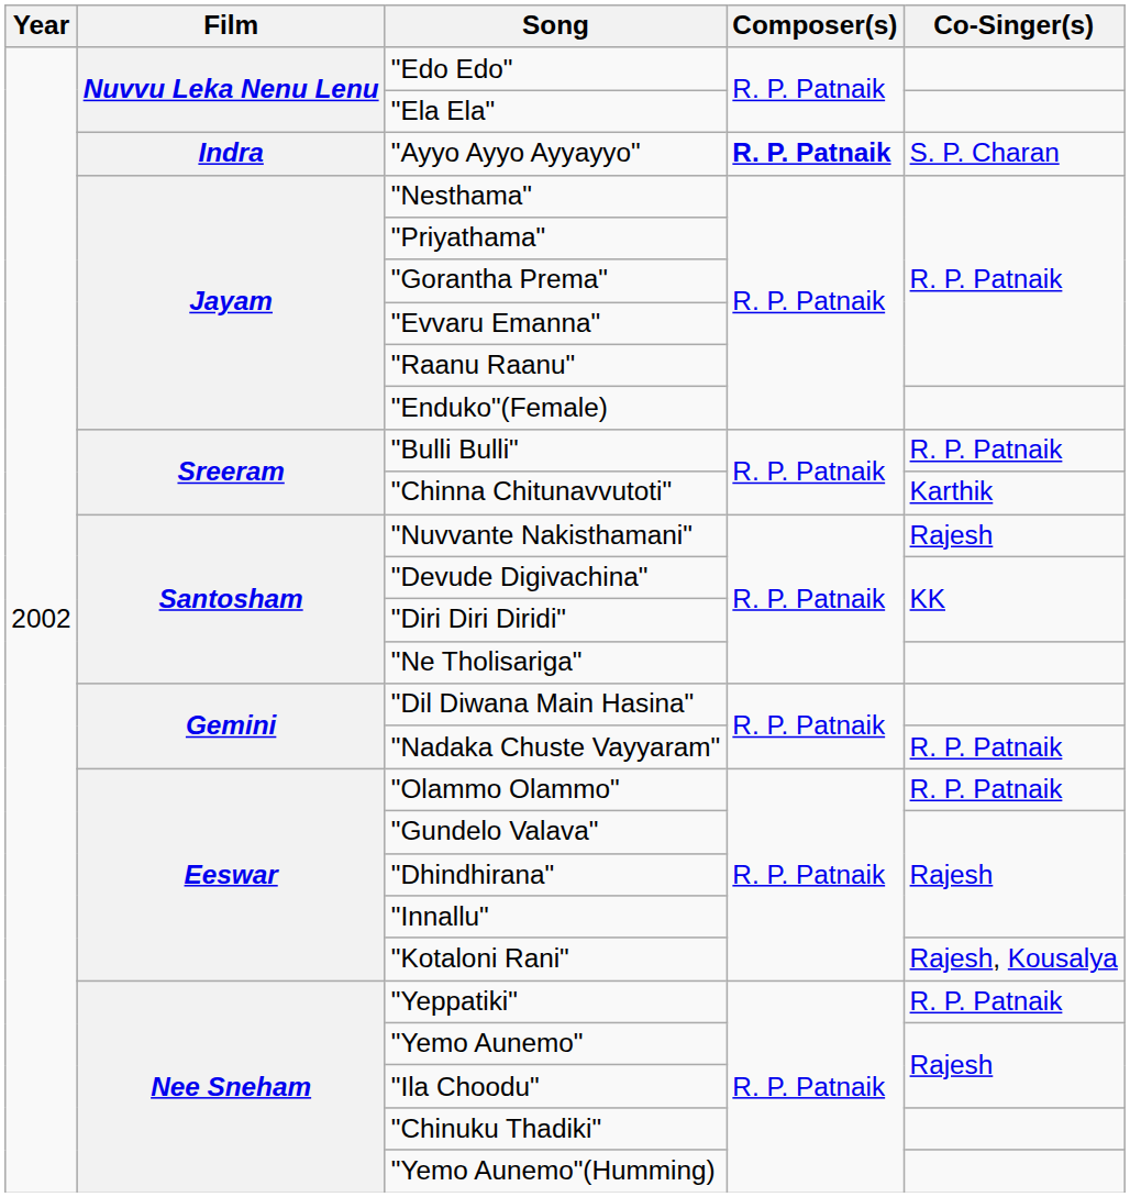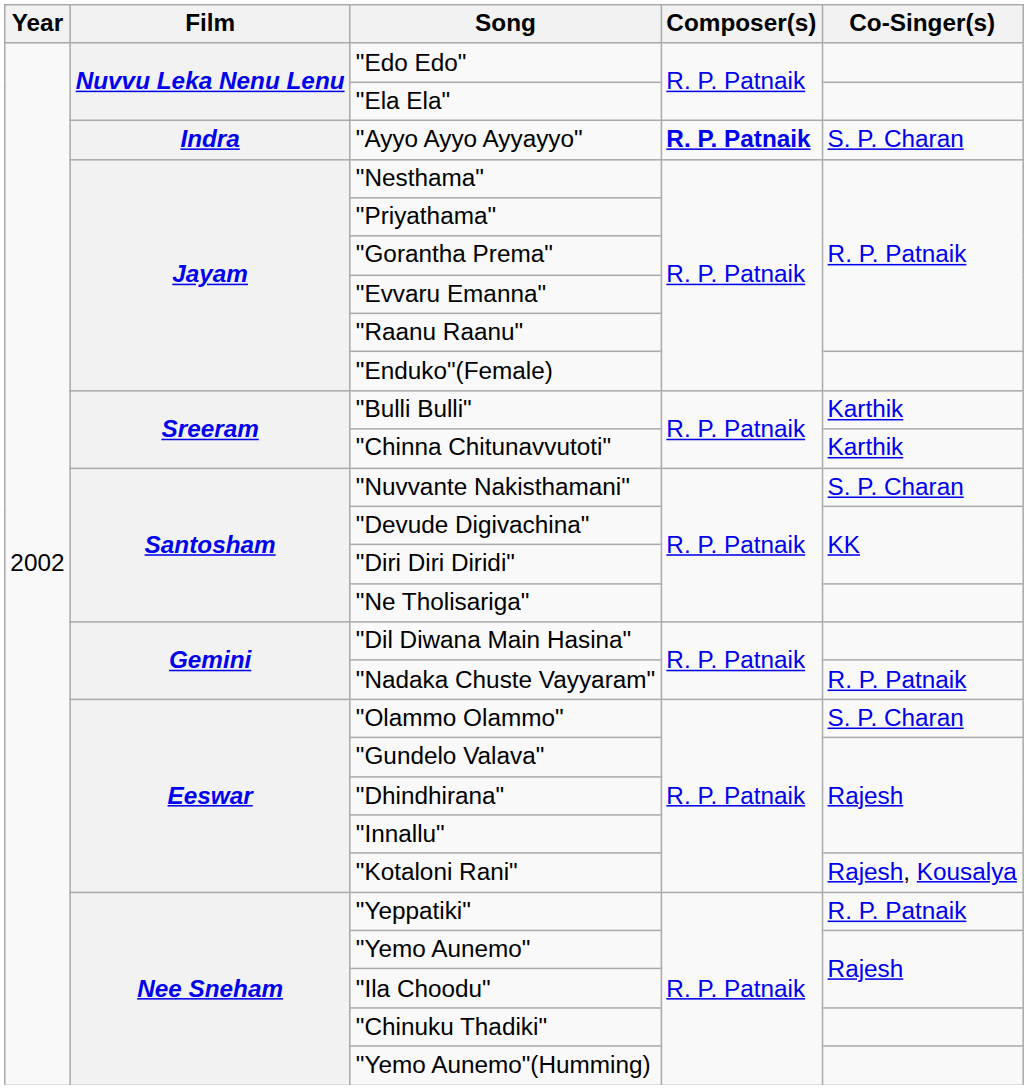"Bulli Bulli" | Co-Singer(s): R. P. Patnaik -> Karthik
"Nuvvante Nakisthamani" | Co-Singer(s): Rajesh -> S. P. Charan
"Olammo Olammo" | Co-Singer(s): R. P. Patnaik -> S. P. Charan
